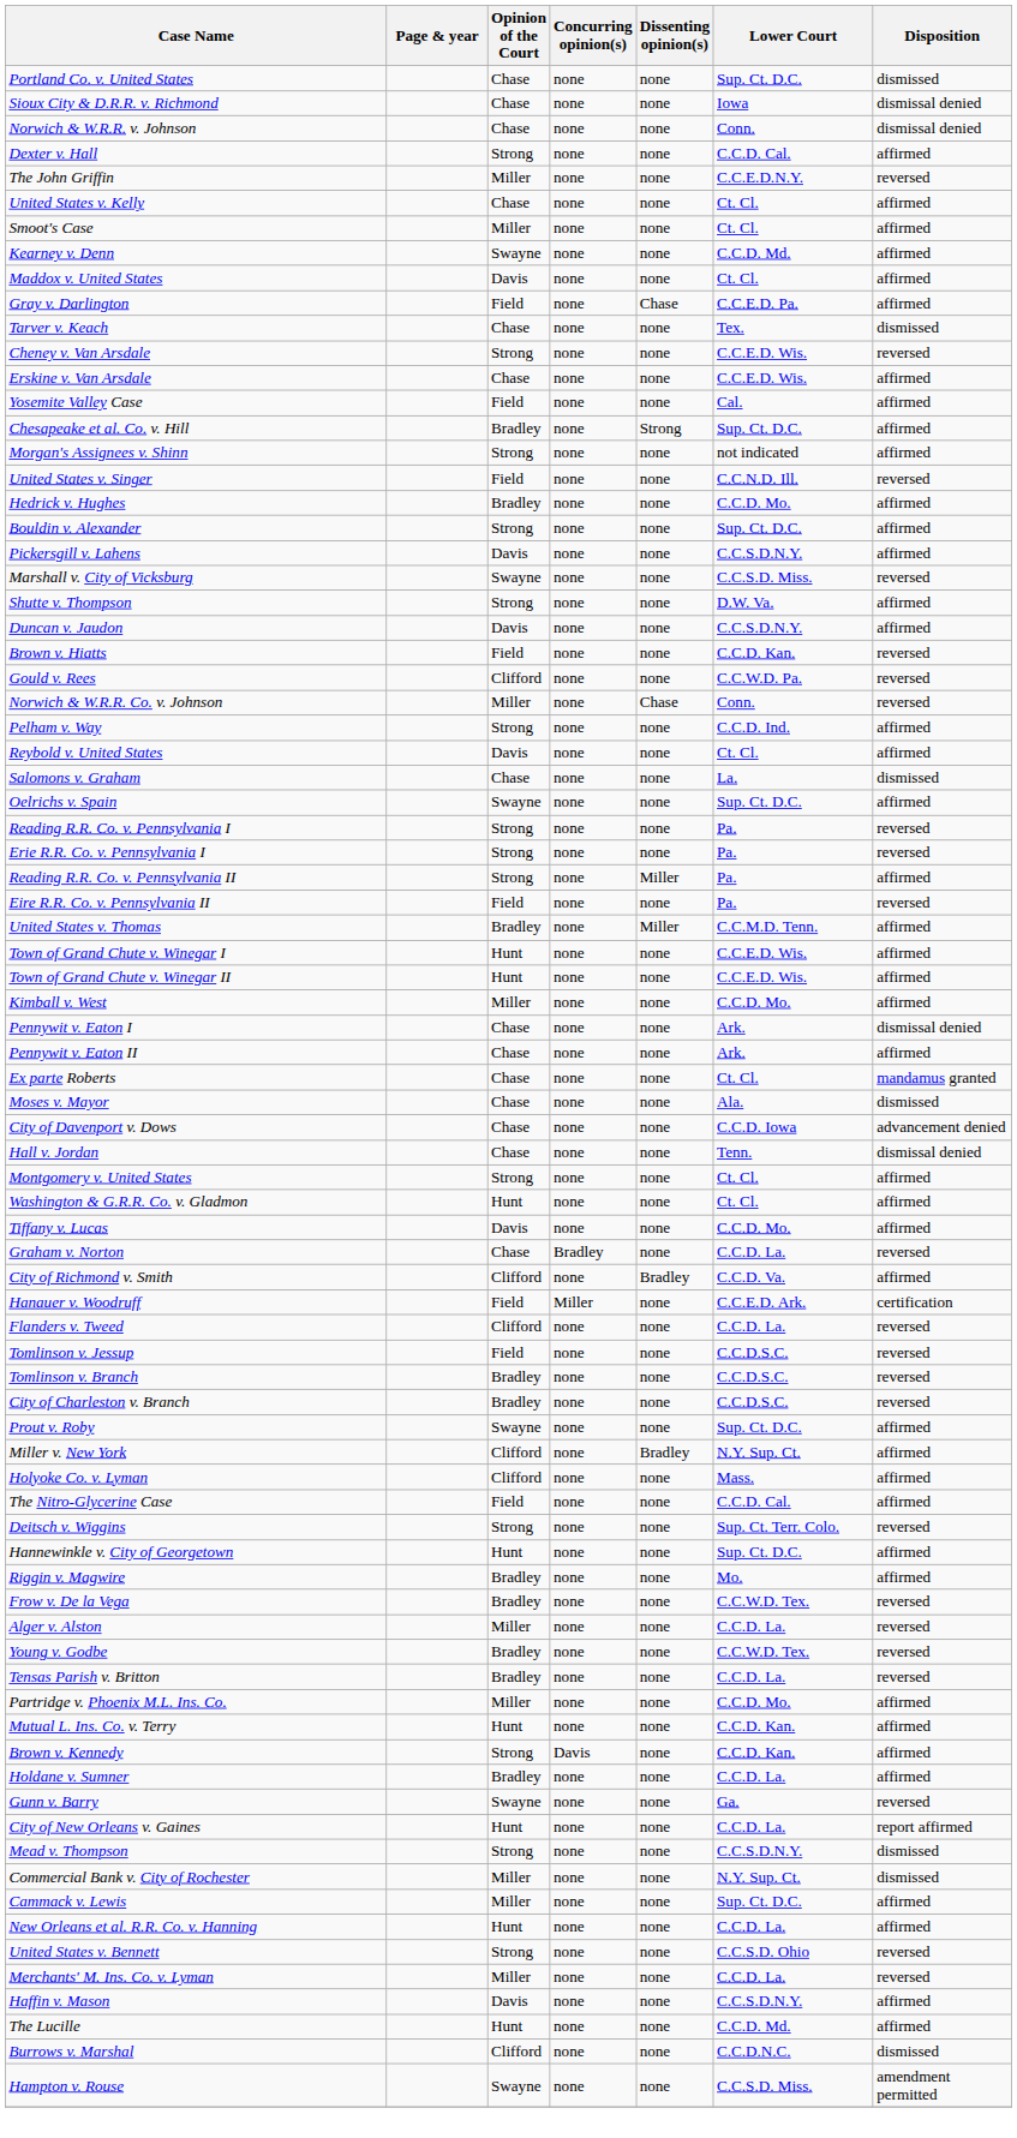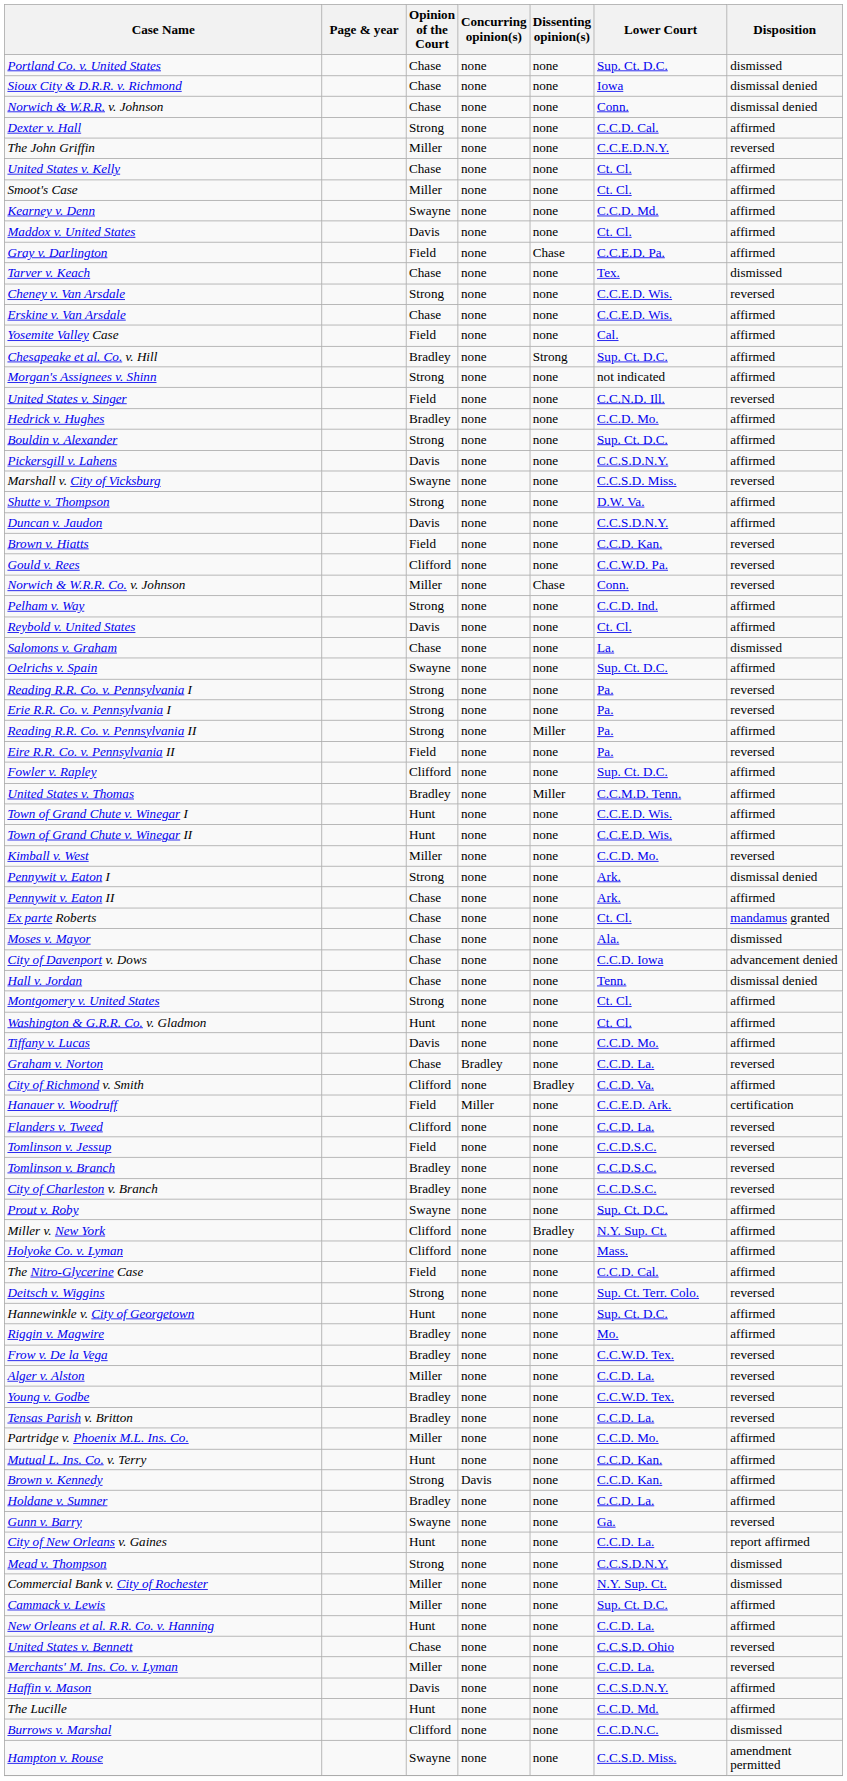+ row: Fowler v. Rapley | Clifford | none | none | Sup. Ct. D.C. | affirmed
Kimball v. West | Disposition: affirmed -> reversed
Pennywit v. Eaton I | Opinion of the Court: Chase -> Strong
United States v. Bennett | Opinion of the Court: Strong -> Chase
